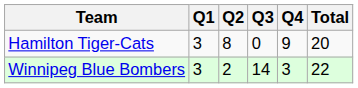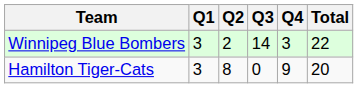rows swapped: Winnipeg Blue Bombers <-> Hamilton Tiger-Cats
